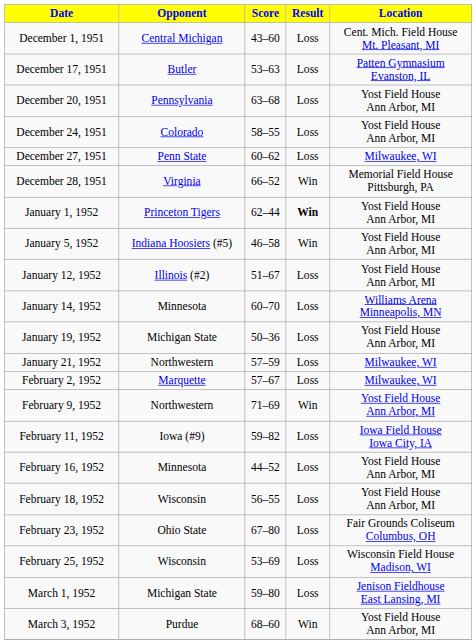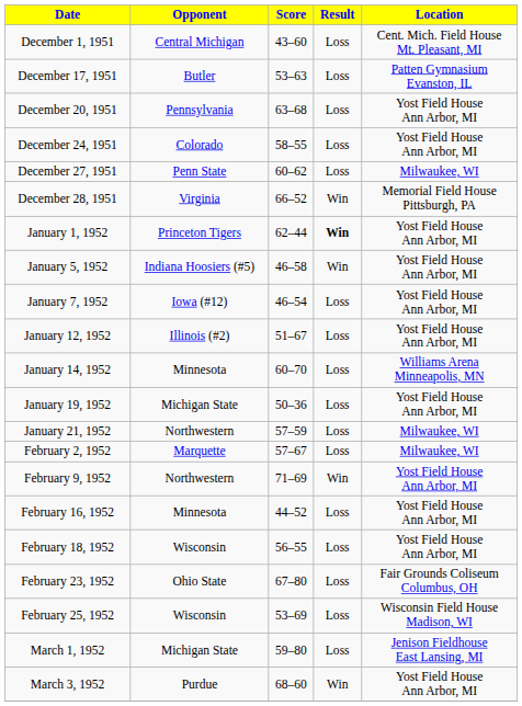+ row: January 7, 1952 | Iowa (#12) | 46–54 | Loss | Yost Field House Ann Arbor, MI
- row: February 11, 1952 | Iowa (#9) | 59–82 | Loss | Iowa Field House Iowa City, IA
